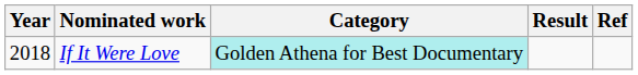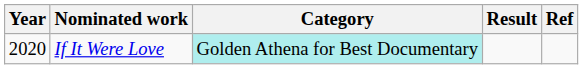If It Were Love | Year: 2018 -> 2020
